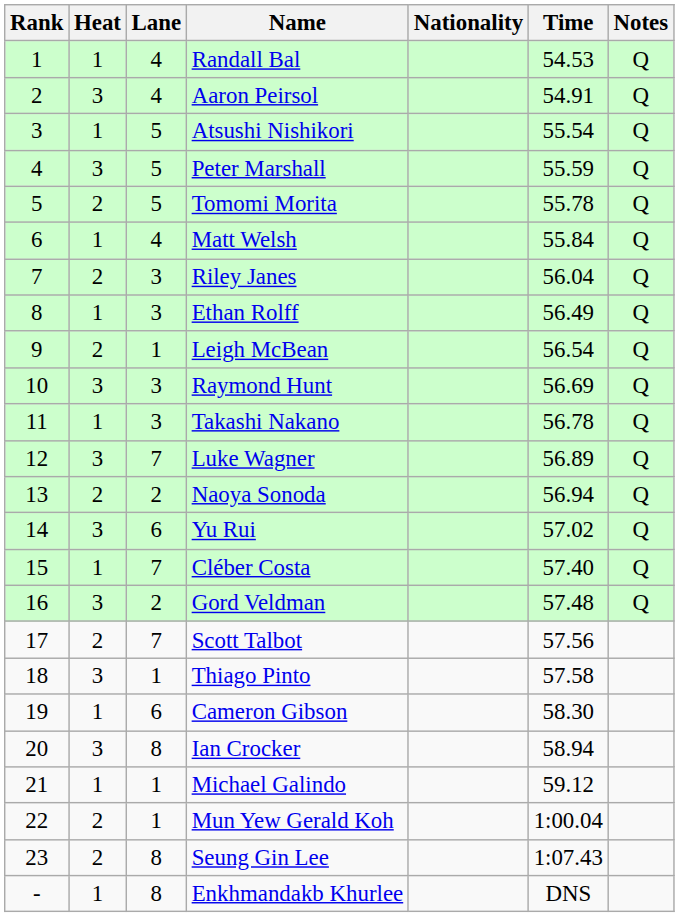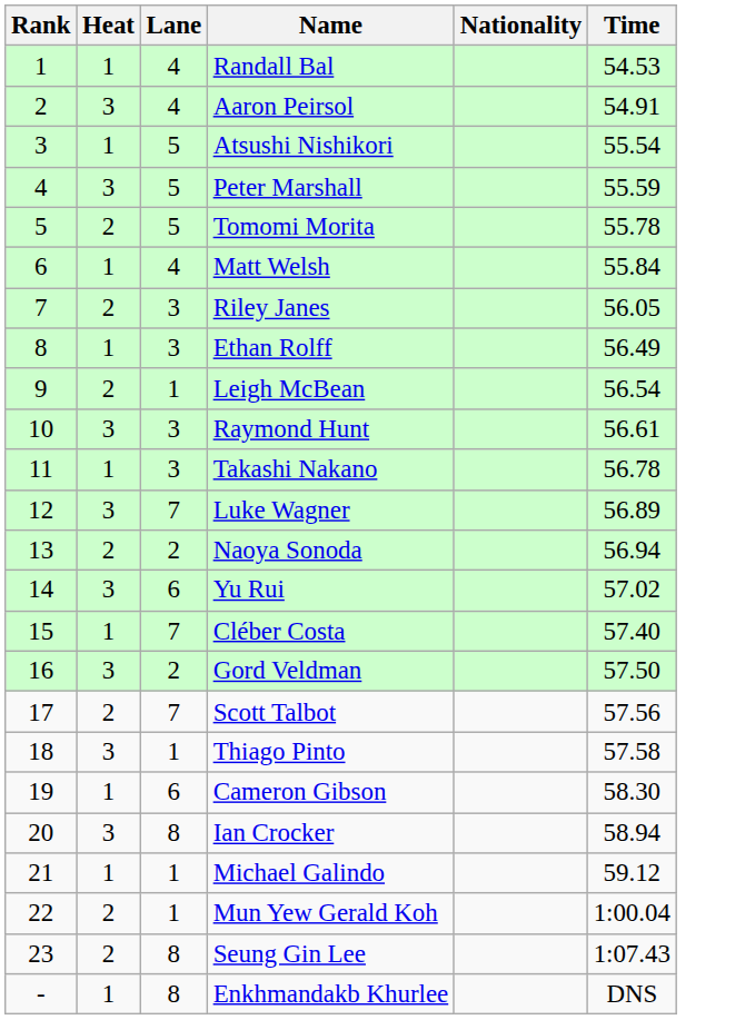- column: Notes | Q | Q | Q | Q | Q | Q | Q | Q | Q | Q | Q | Q | Q | Q | Q | Q
Riley Janes | Time: 56.04 -> 56.05
Raymond Hunt | Time: 56.69 -> 56.61
Gord Veldman | Time: 57.48 -> 57.50
